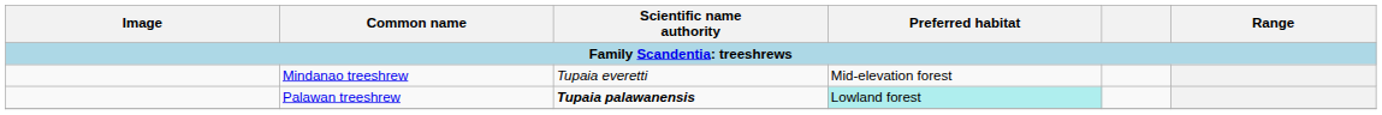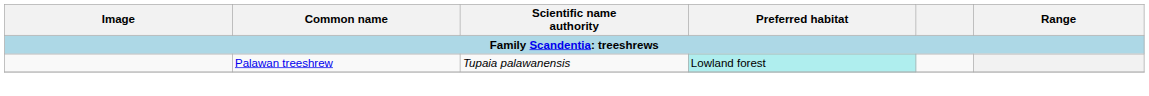- row: Mindanao treeshrew | Tupaia everetti | Mid-elevation forest
Palawan treeshrew | Scientific name authority: bold -> normal
